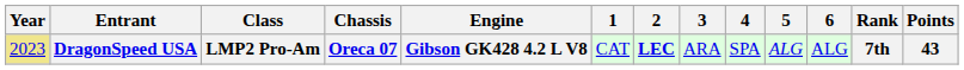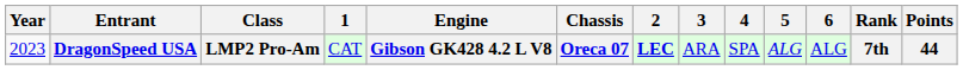columns swapped: Chassis <-> 1
DragonSpeed USA | Year: khaki background -> no background
DragonSpeed USA | Points: 43 -> 44
